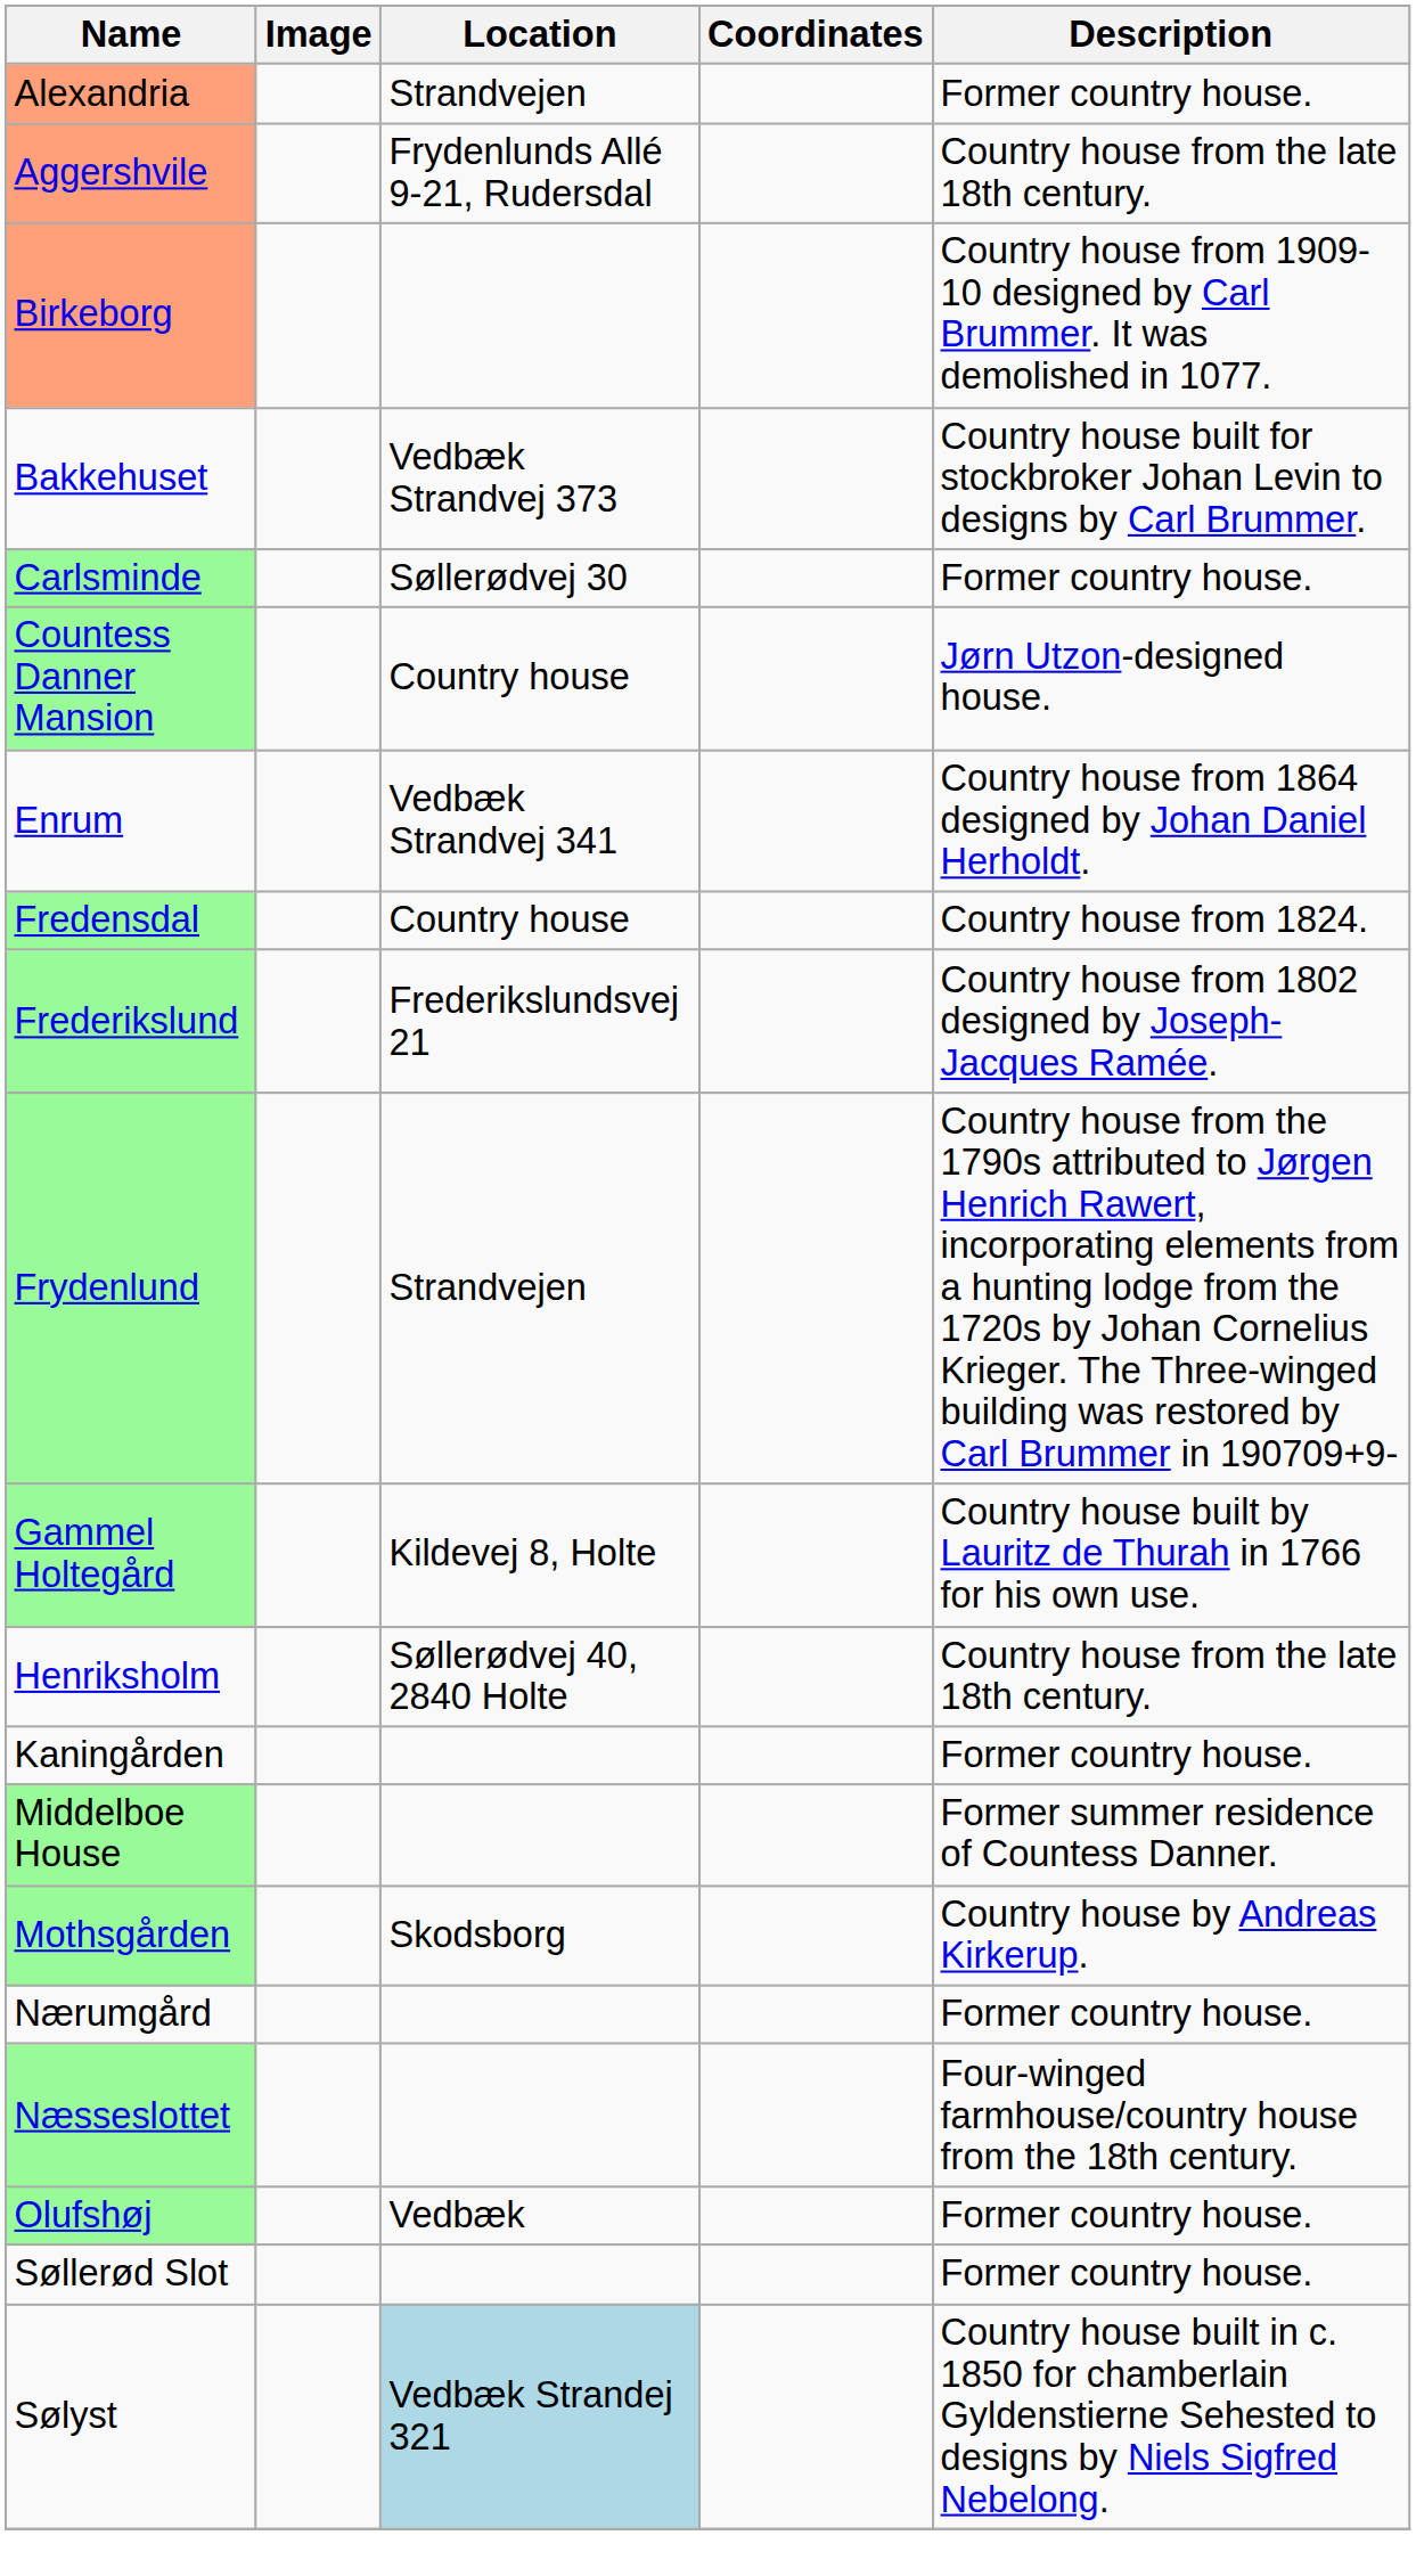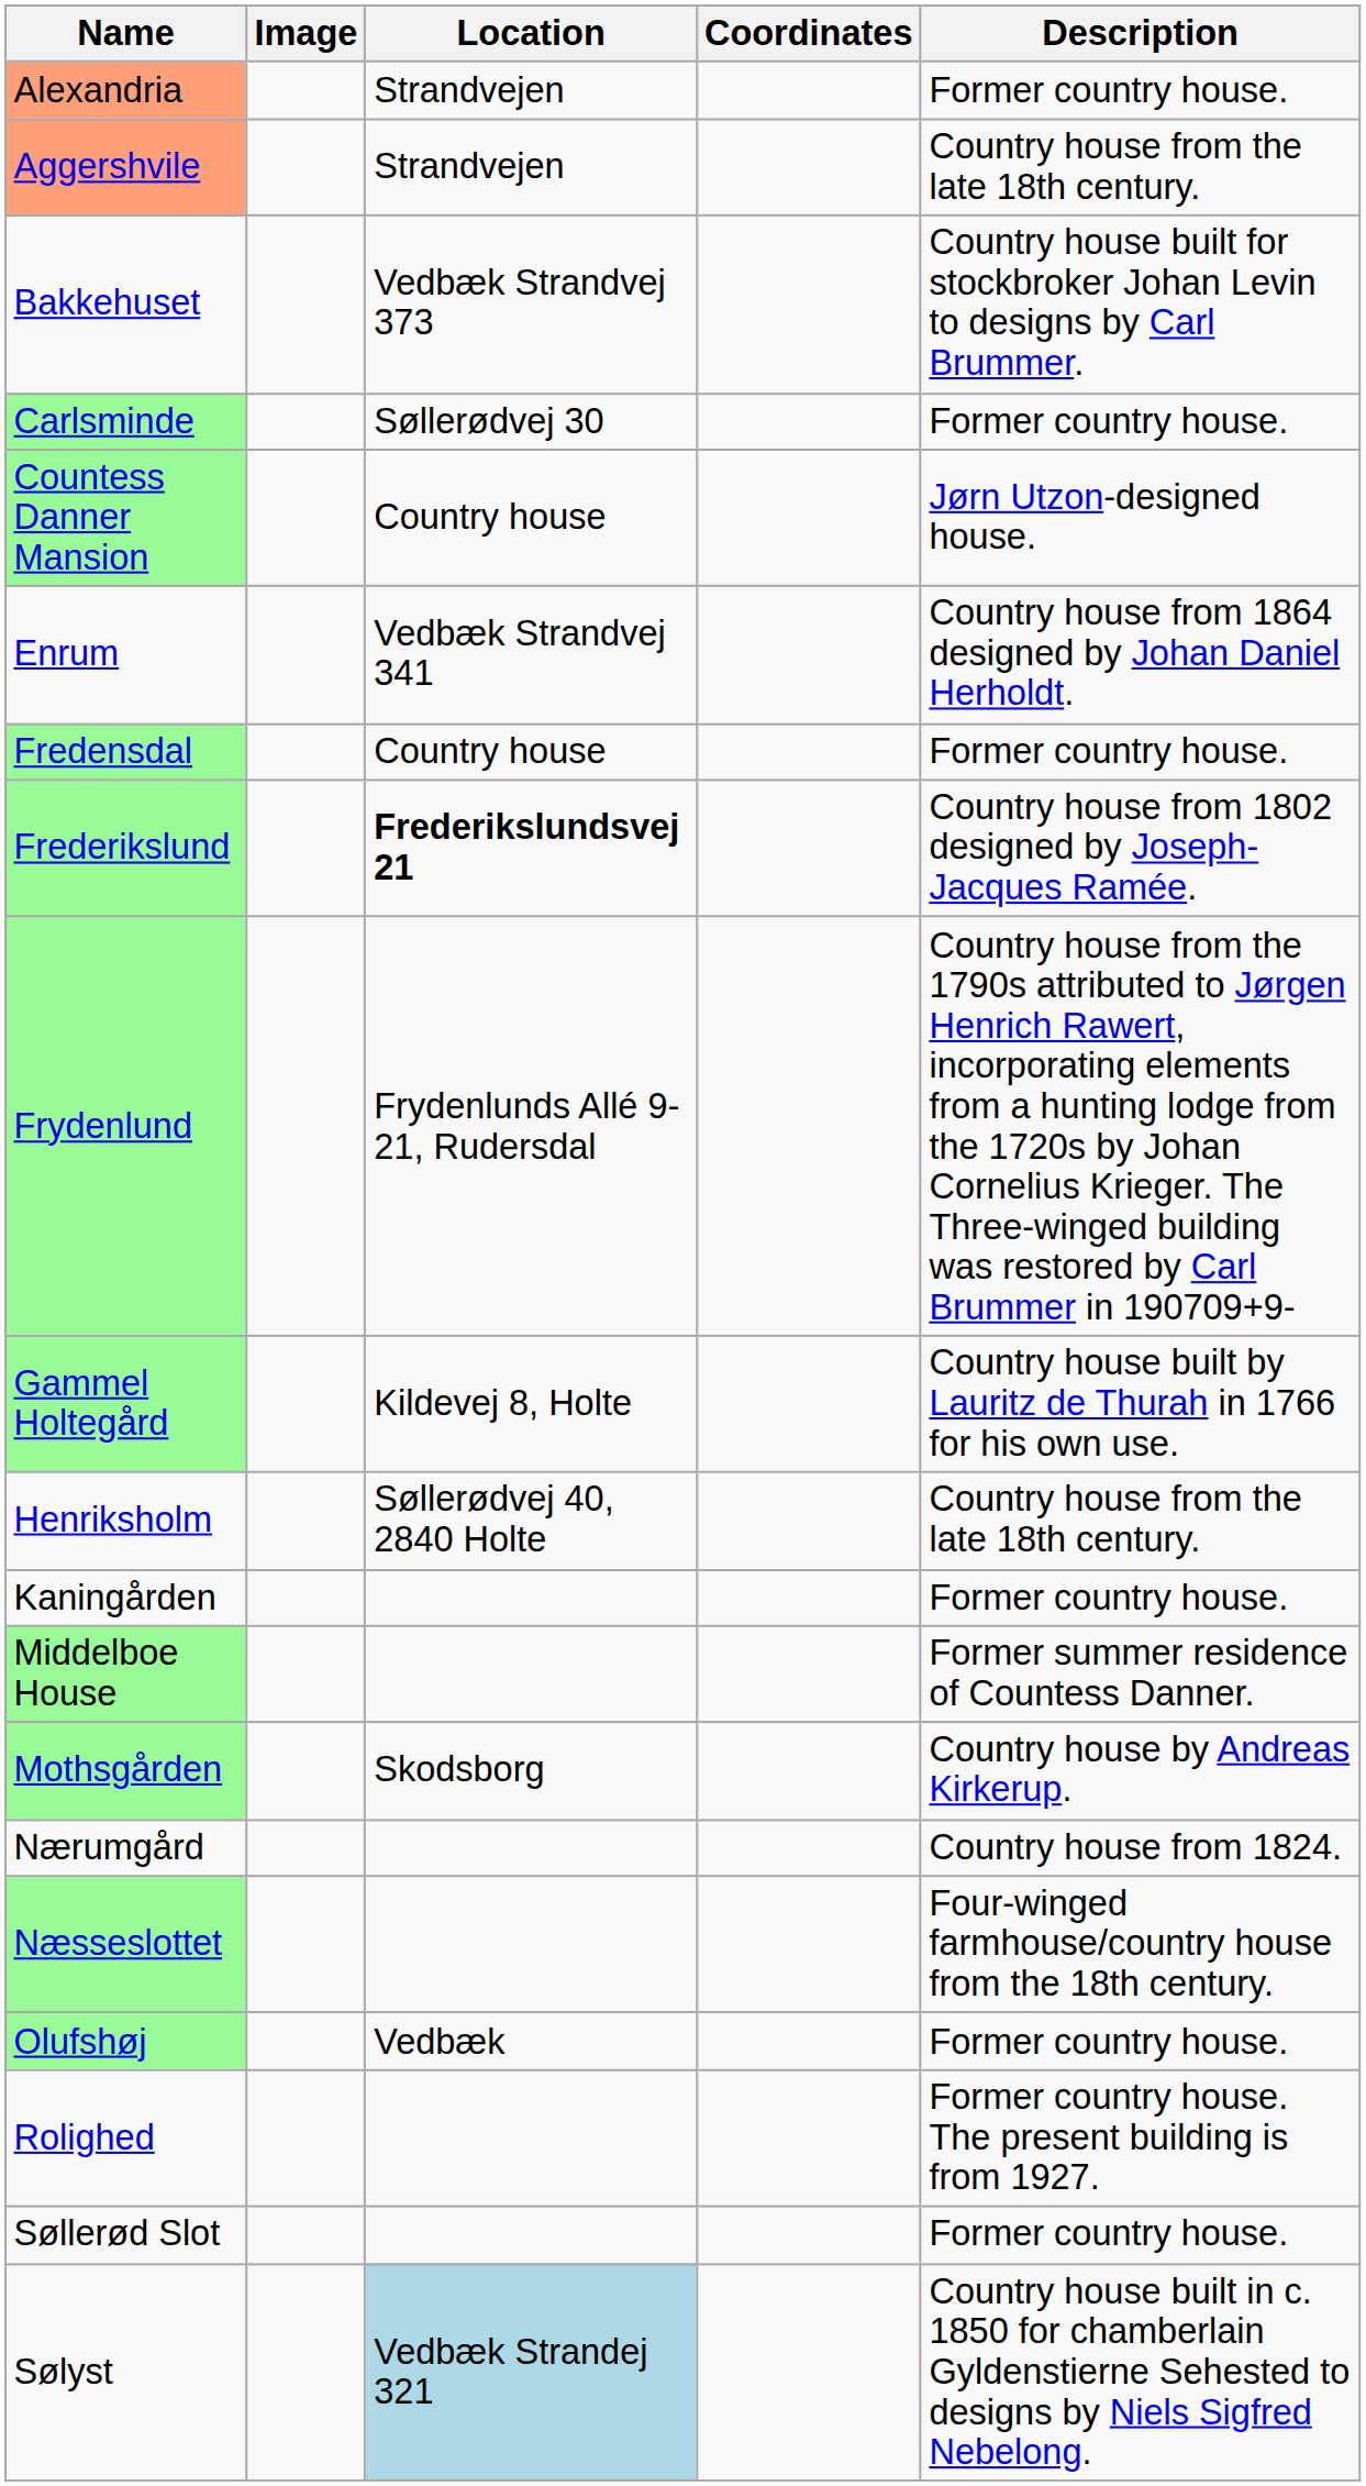Aggershvile | Location: Frydenlunds Allé 9-21, Rudersdal -> Strandvejen
- row: Birkeborg | Country house from 1909-10 designed by Carl Brummer. It was demolished in 1077.
Fredensdal | Description: Country house from 1824. -> Former country house.
Frederikslund | Location: normal -> bold
Frydenlund | Location: Strandvejen -> Frydenlunds Allé 9-21, Rudersdal
Nærumgård | Description: Former country house. -> Country house from 1824.
+ row: Rolighed | Former country house. The present building is from 1927.
